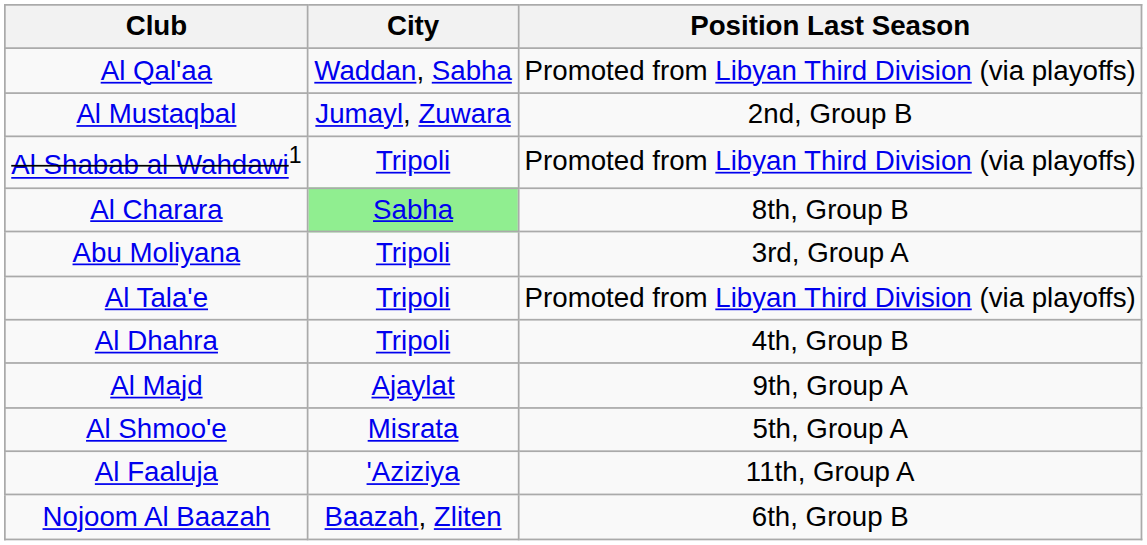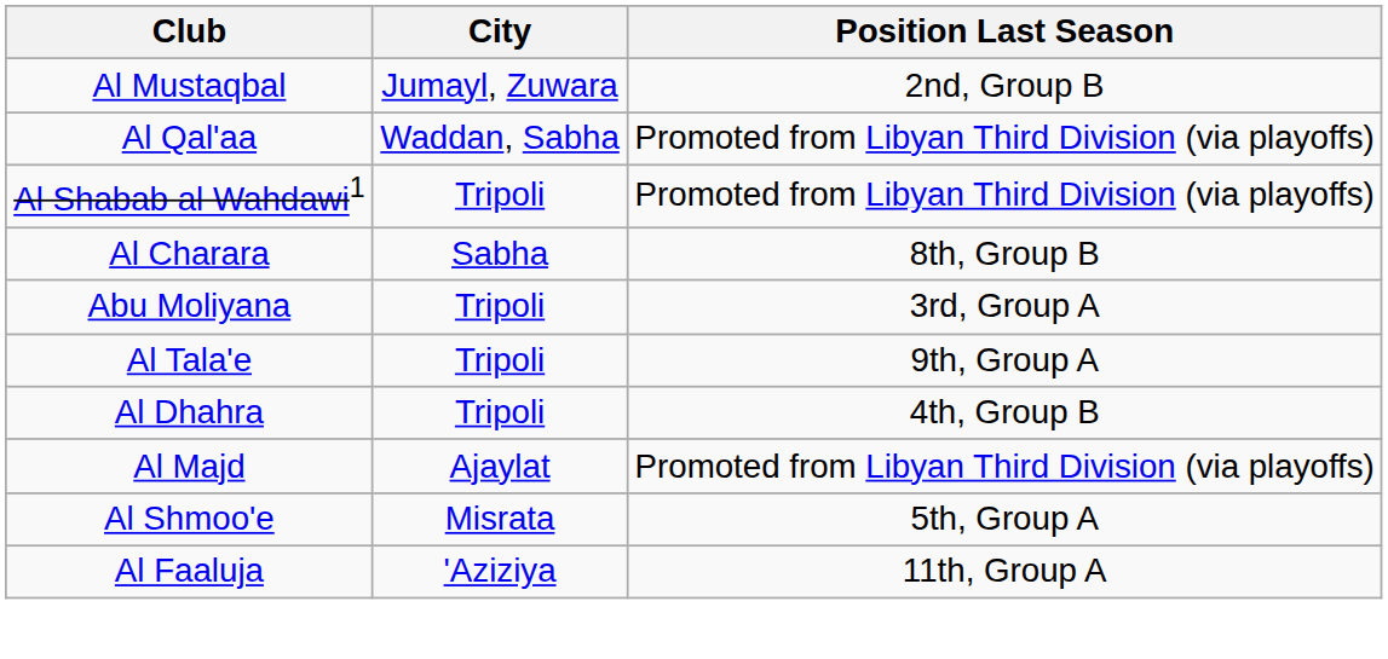rows swapped: Al Mustaqbal <-> Al Qal'aa
Al Charara | City: lightgreen background -> no background
Al Tala'e | Position Last Season: Promoted from Libyan Third Division (via playoffs) -> 9th, Group A
Al Majd | Position Last Season: 9th, Group A -> Promoted from Libyan Third Division (via playoffs)
- row: Nojoom Al Baazah | Baazah, Zliten | 6th, Group B
